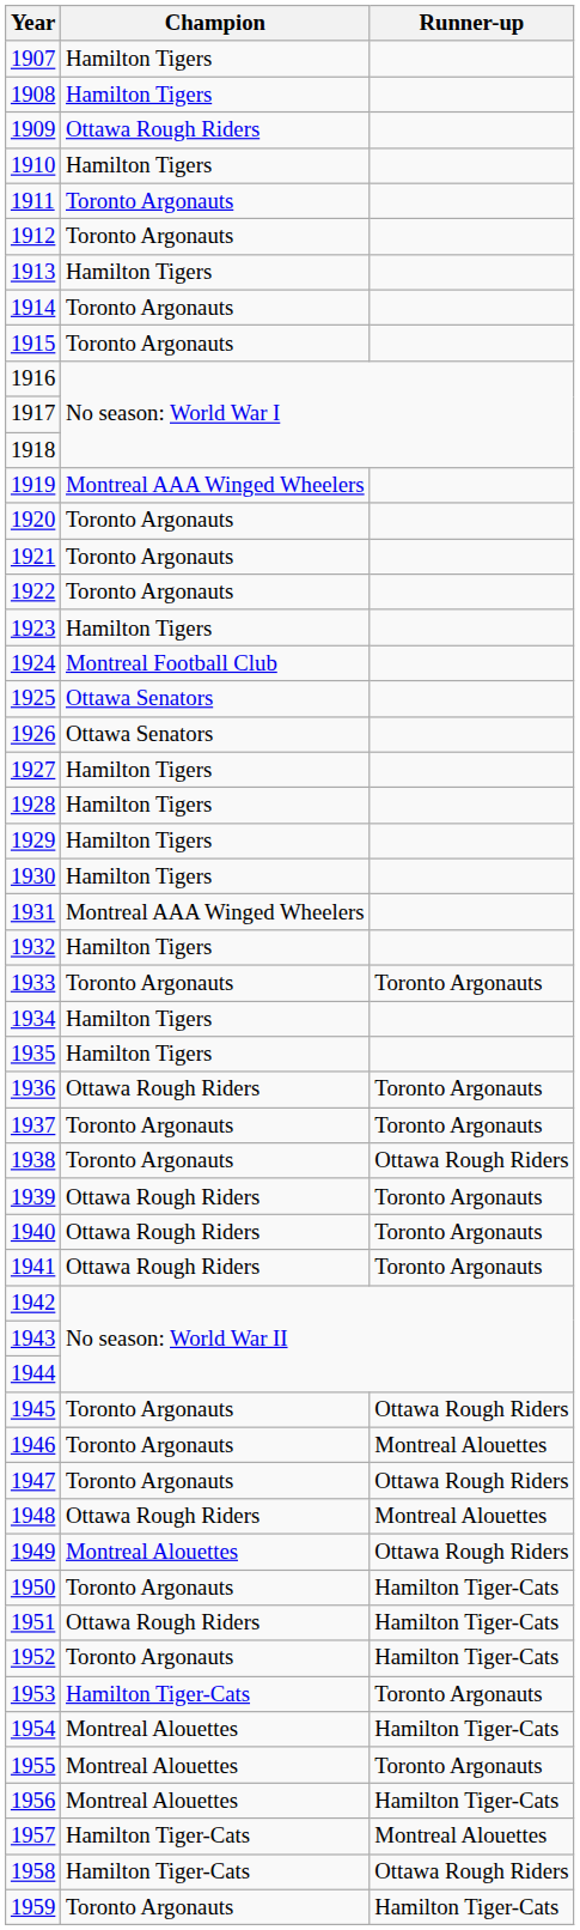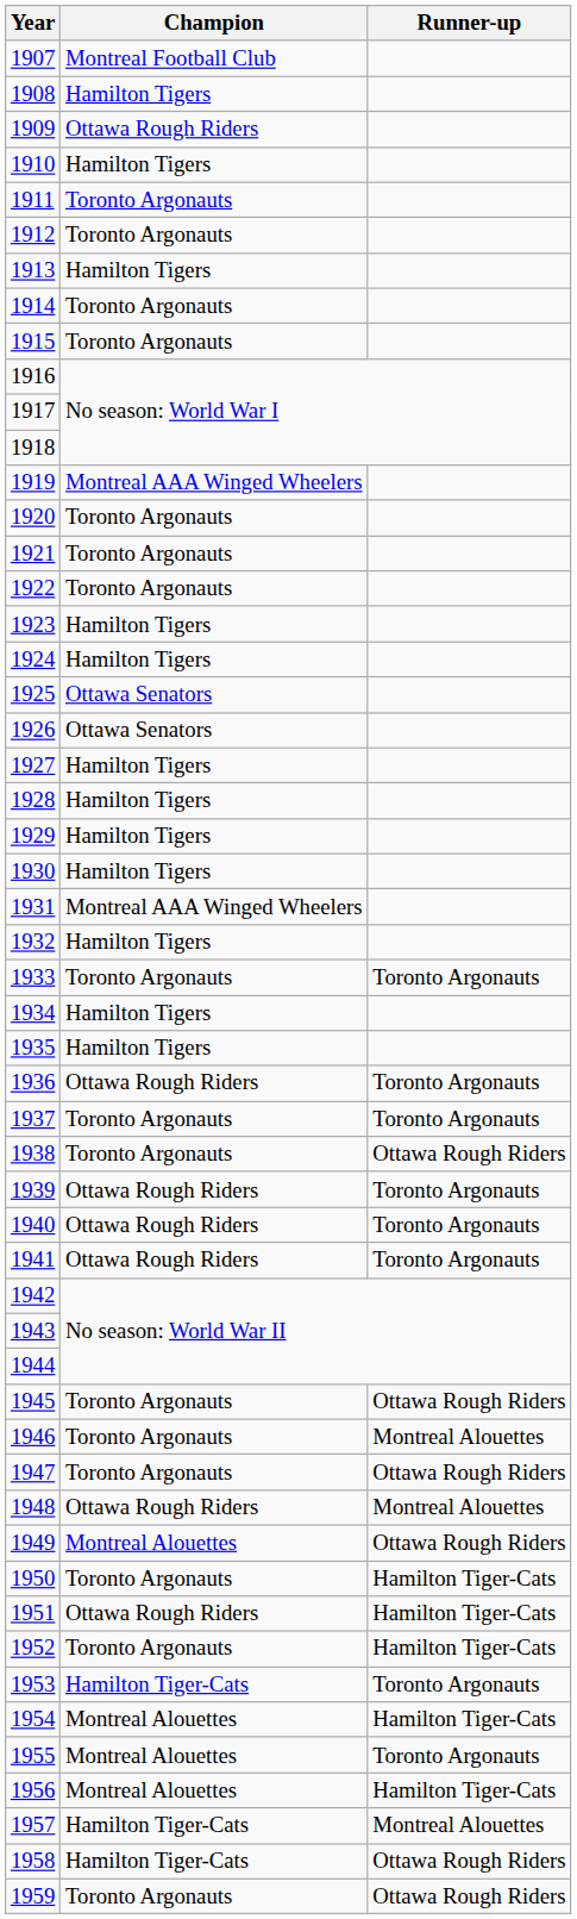1907 | Champion: Hamilton Tigers -> Montreal Football Club
1924 | Champion: Montreal Football Club -> Hamilton Tigers
1959 | Runner-up: Hamilton Tiger-Cats -> Ottawa Rough Riders
